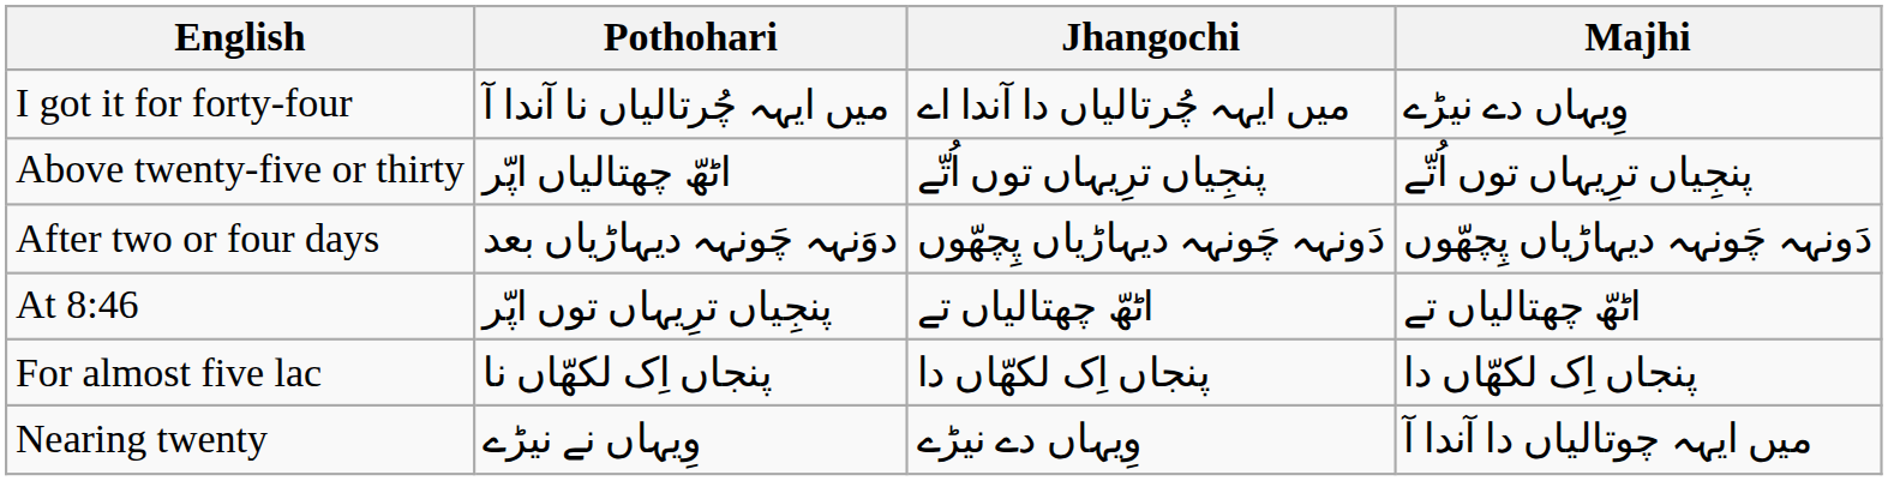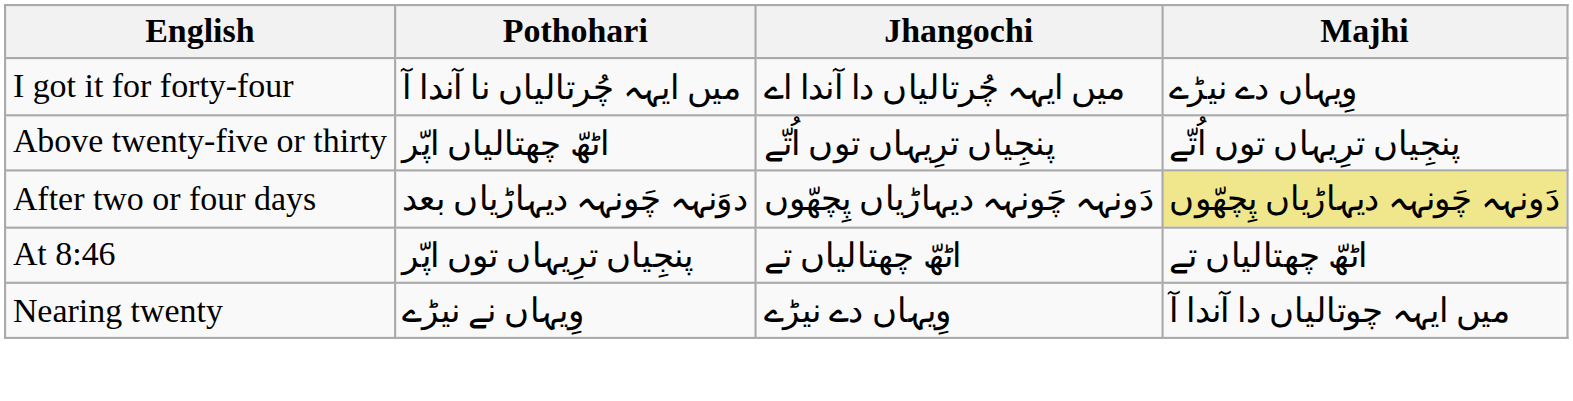After two or four days | Majhi: no background -> khaki background
- row: For almost five lac | پنجاں اِک لکھّاں نا | پنجاں اِک لکھّاں دا | پنجاں اِک لکھّاں دا
